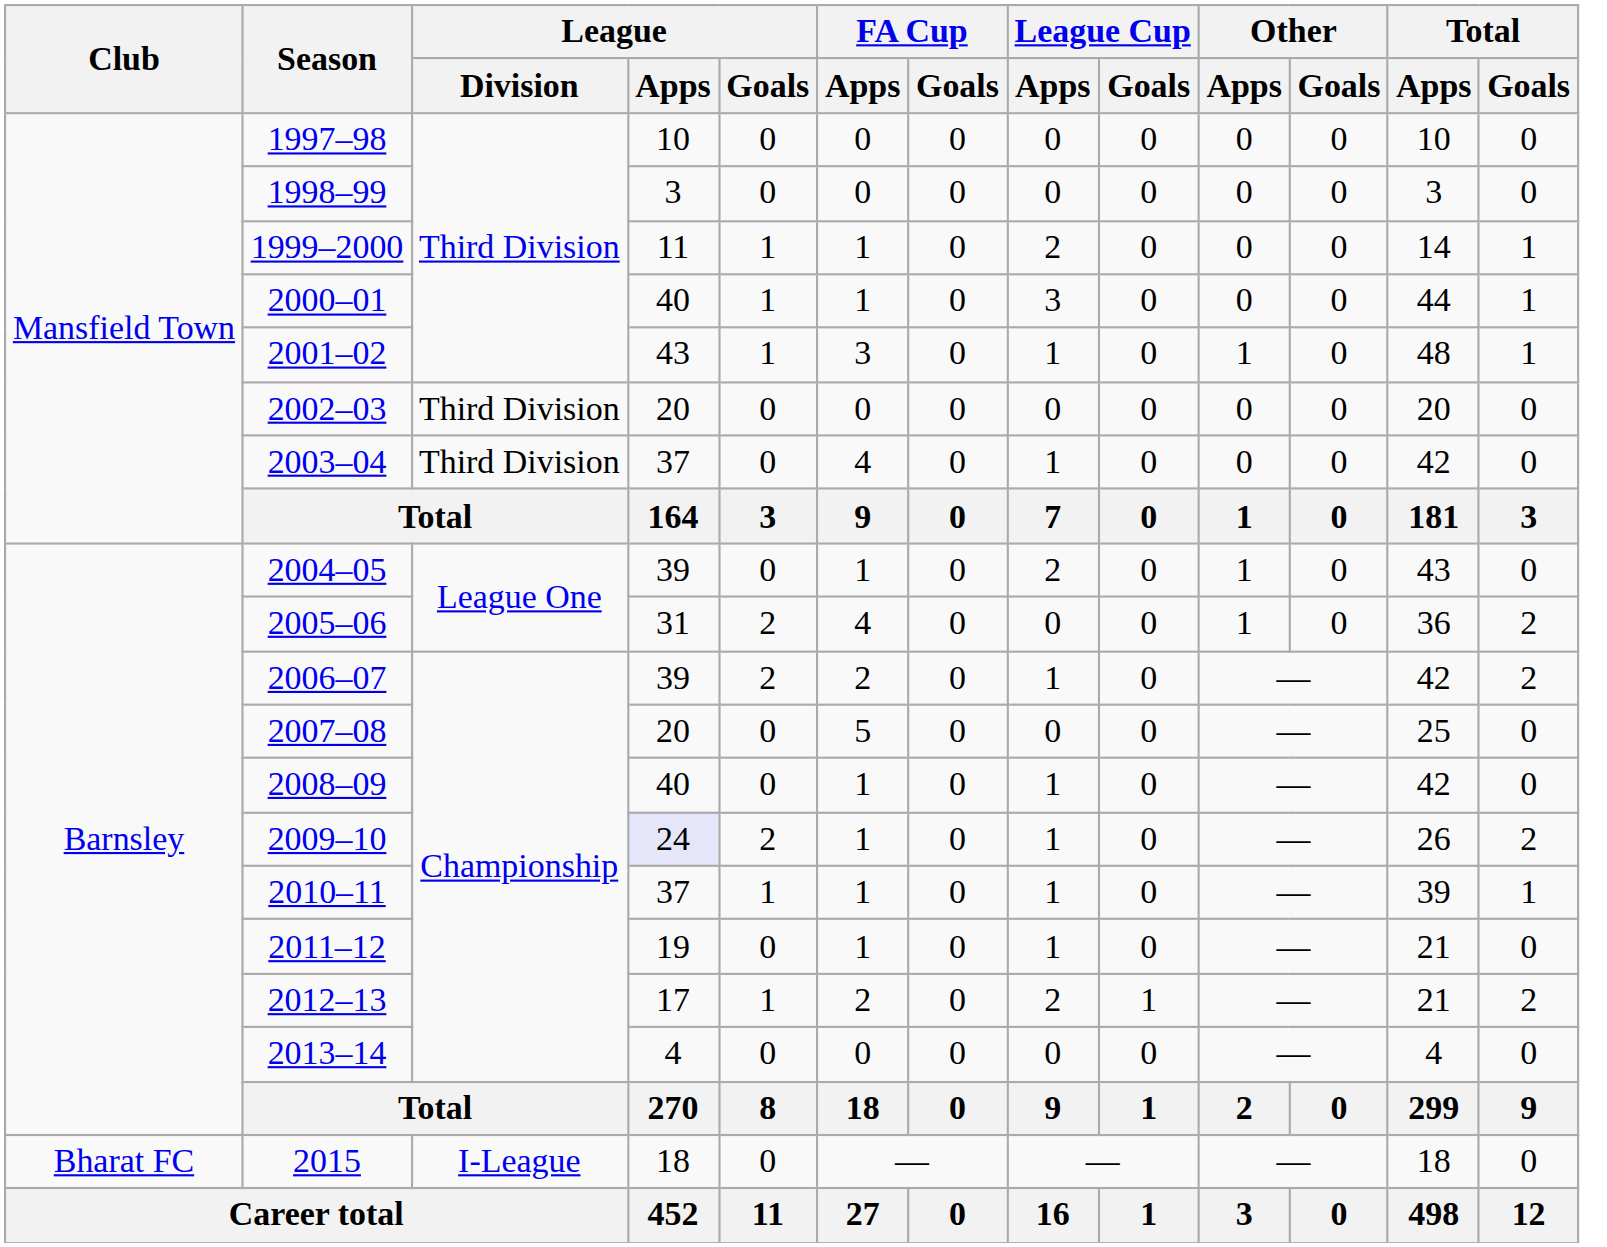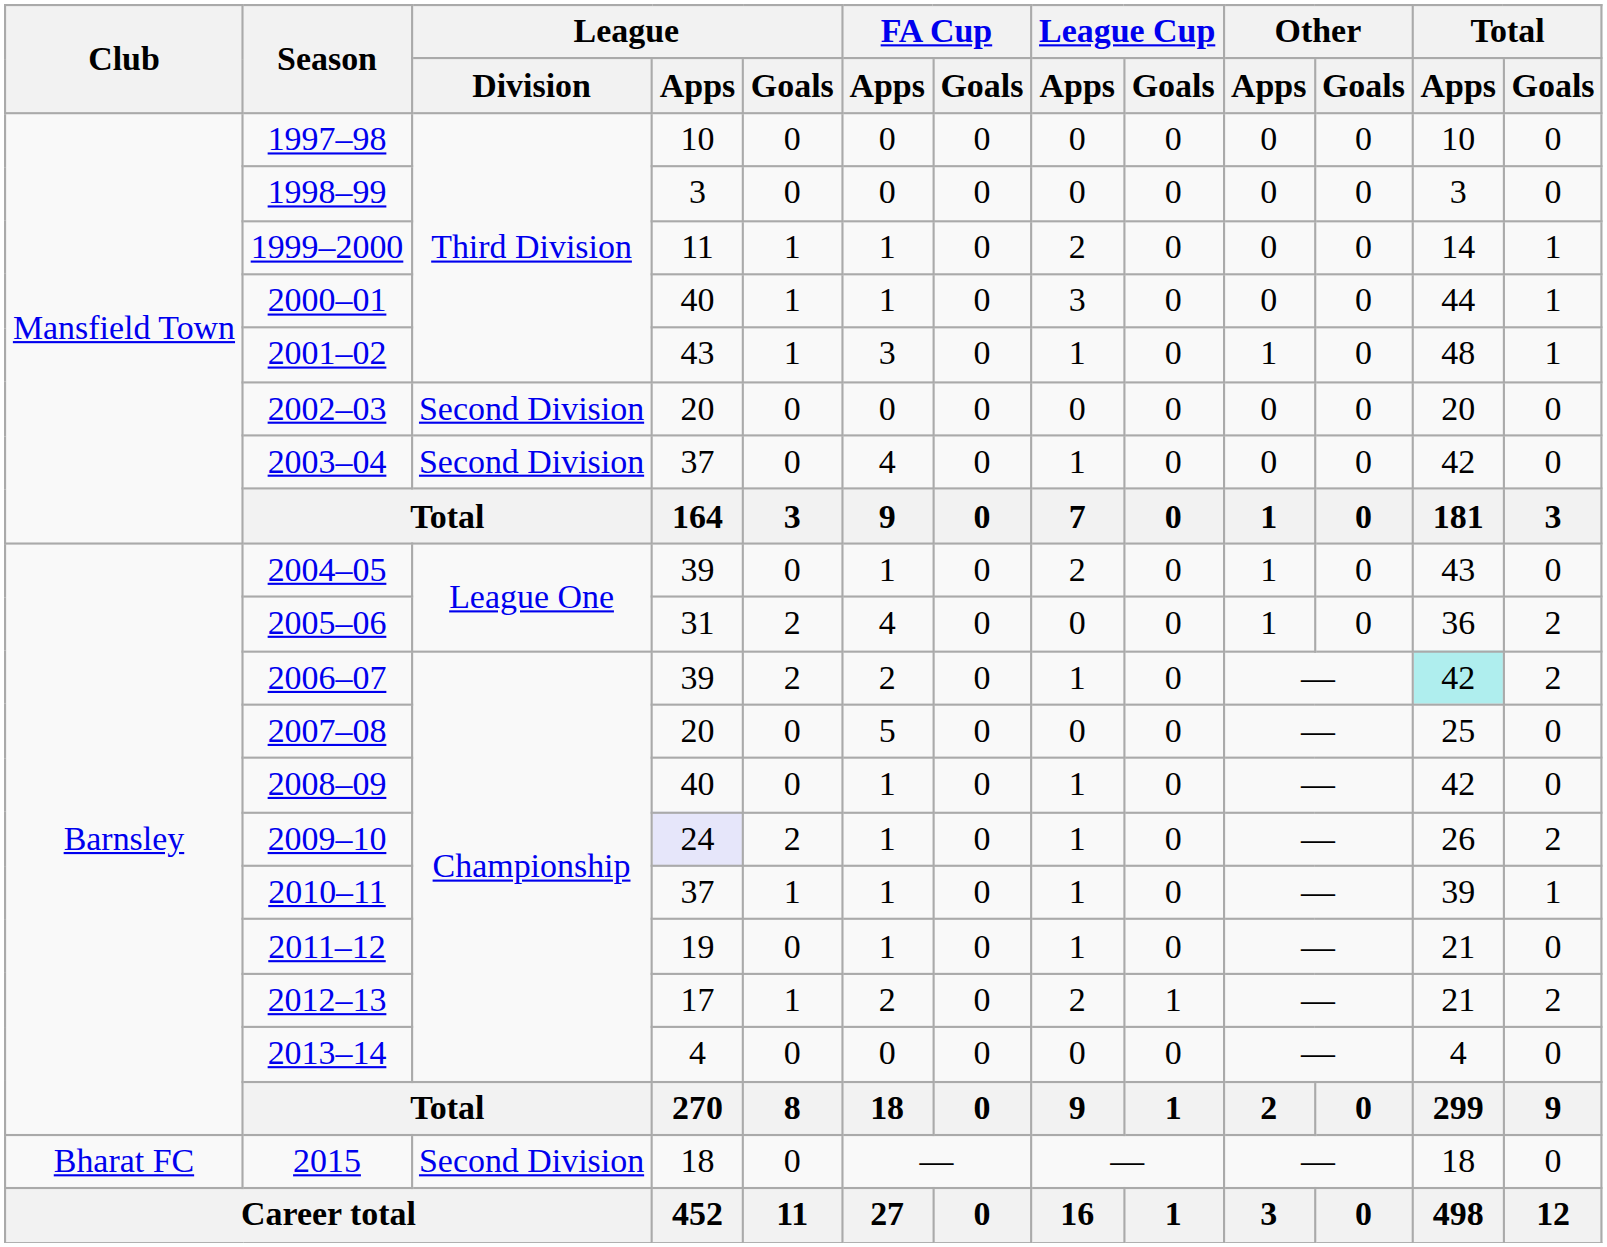2002–03 | League / Division: Third Division -> Second Division
2003–04 | League / Division: Third Division -> Second Division
2006–07 | Total / Apps: no background -> paleturquoise background
2015 | League / Division: I-League -> Second Division
